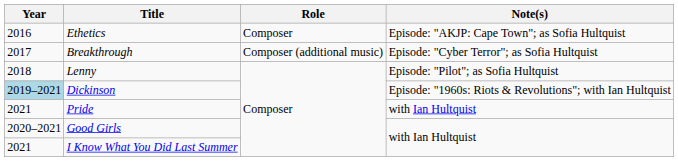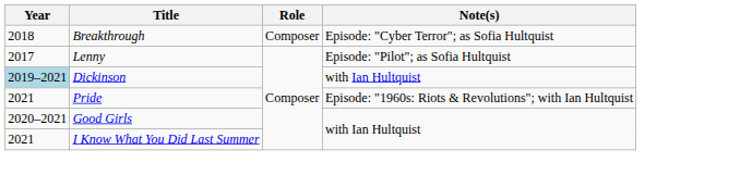- row: 2016 | Ethetics | Composer | Episode: "AKJP: Cape Town"; as Sofia Hultquist
Breakthrough | Year: 2017 -> 2018
Breakthrough | Role: Composer (additional music) -> Composer
Lenny | Year: 2018 -> 2017
Dickinson | Note(s): Episode: "1960s: Riots & Revolutions"; with Ian Hultquist -> with Ian Hultquist
Pride | Note(s): with Ian Hultquist -> Episode: "1960s: Riots & Revolutions"; with Ian Hultquist
